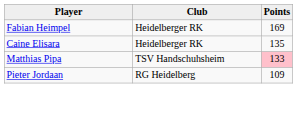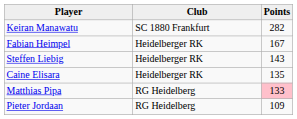+ row: Keiran Manawatu | SC 1880 Frankfurt | 282
Fabian Heimpel | Points: 169 -> 167
+ row: Steffen Liebig | Heidelberger RK | 143
Matthias Pipa | Club: TSV Handschuhsheim -> RG Heidelberg
